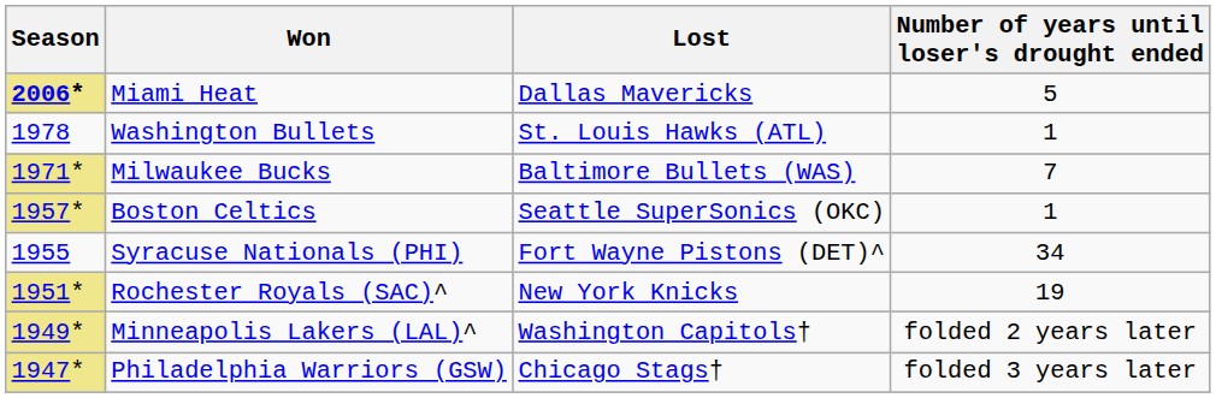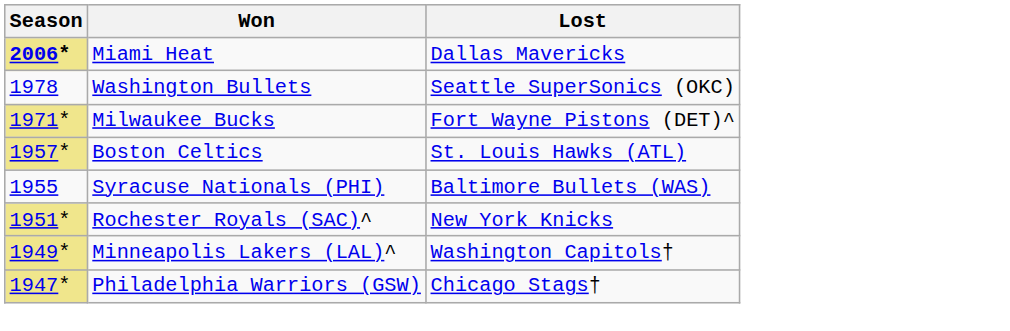- column: Number of years until loser's drought ended | 5 | 1 | 7 | 1 | 34 | 19 | folded 2 years later | folded 3 years later
Washington Bullets | Lost: St. Louis Hawks (ATL) -> Seattle SuperSonics (OKC)
Milwaukee Bucks | Lost: Baltimore Bullets (WAS) -> Fort Wayne Pistons (DET)^
Boston Celtics | Lost: Seattle SuperSonics (OKC) -> St. Louis Hawks (ATL)
Syracuse Nationals (PHI) | Lost: Fort Wayne Pistons (DET)^ -> Baltimore Bullets (WAS)
